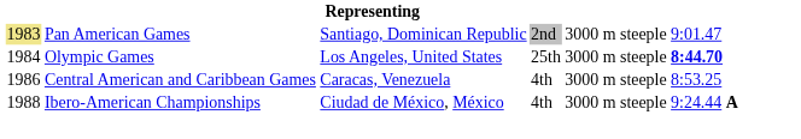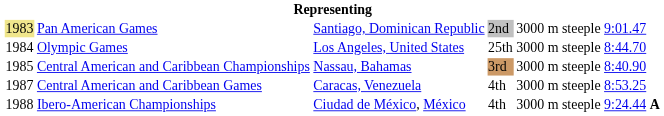Olympic Games | column 6: bold -> normal
+ row: 1985 | Central American and Caribbean Championships | Nassau, Bahamas | 3rd | 3000 m steeple | 8:40.90
Central American and Caribbean Games | column 1: 1986 -> 1987
